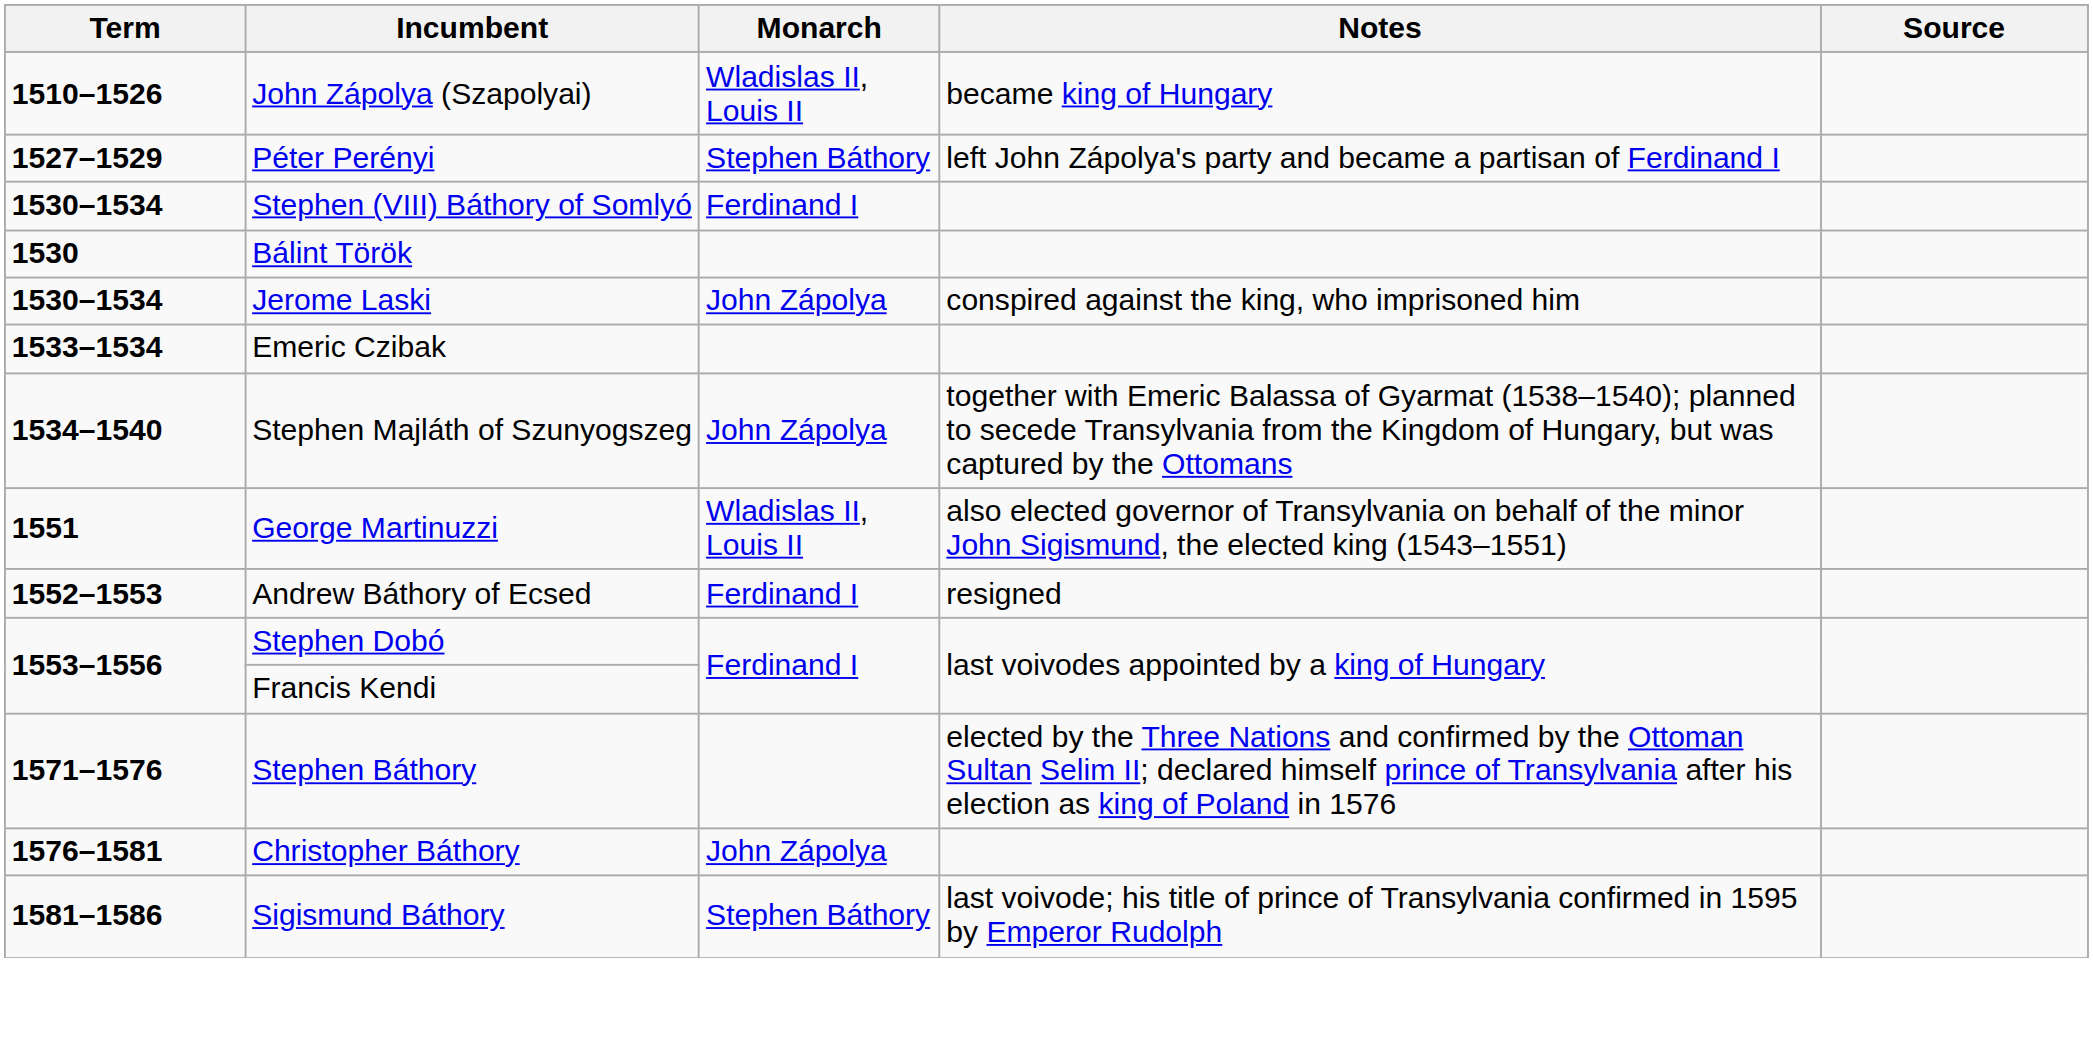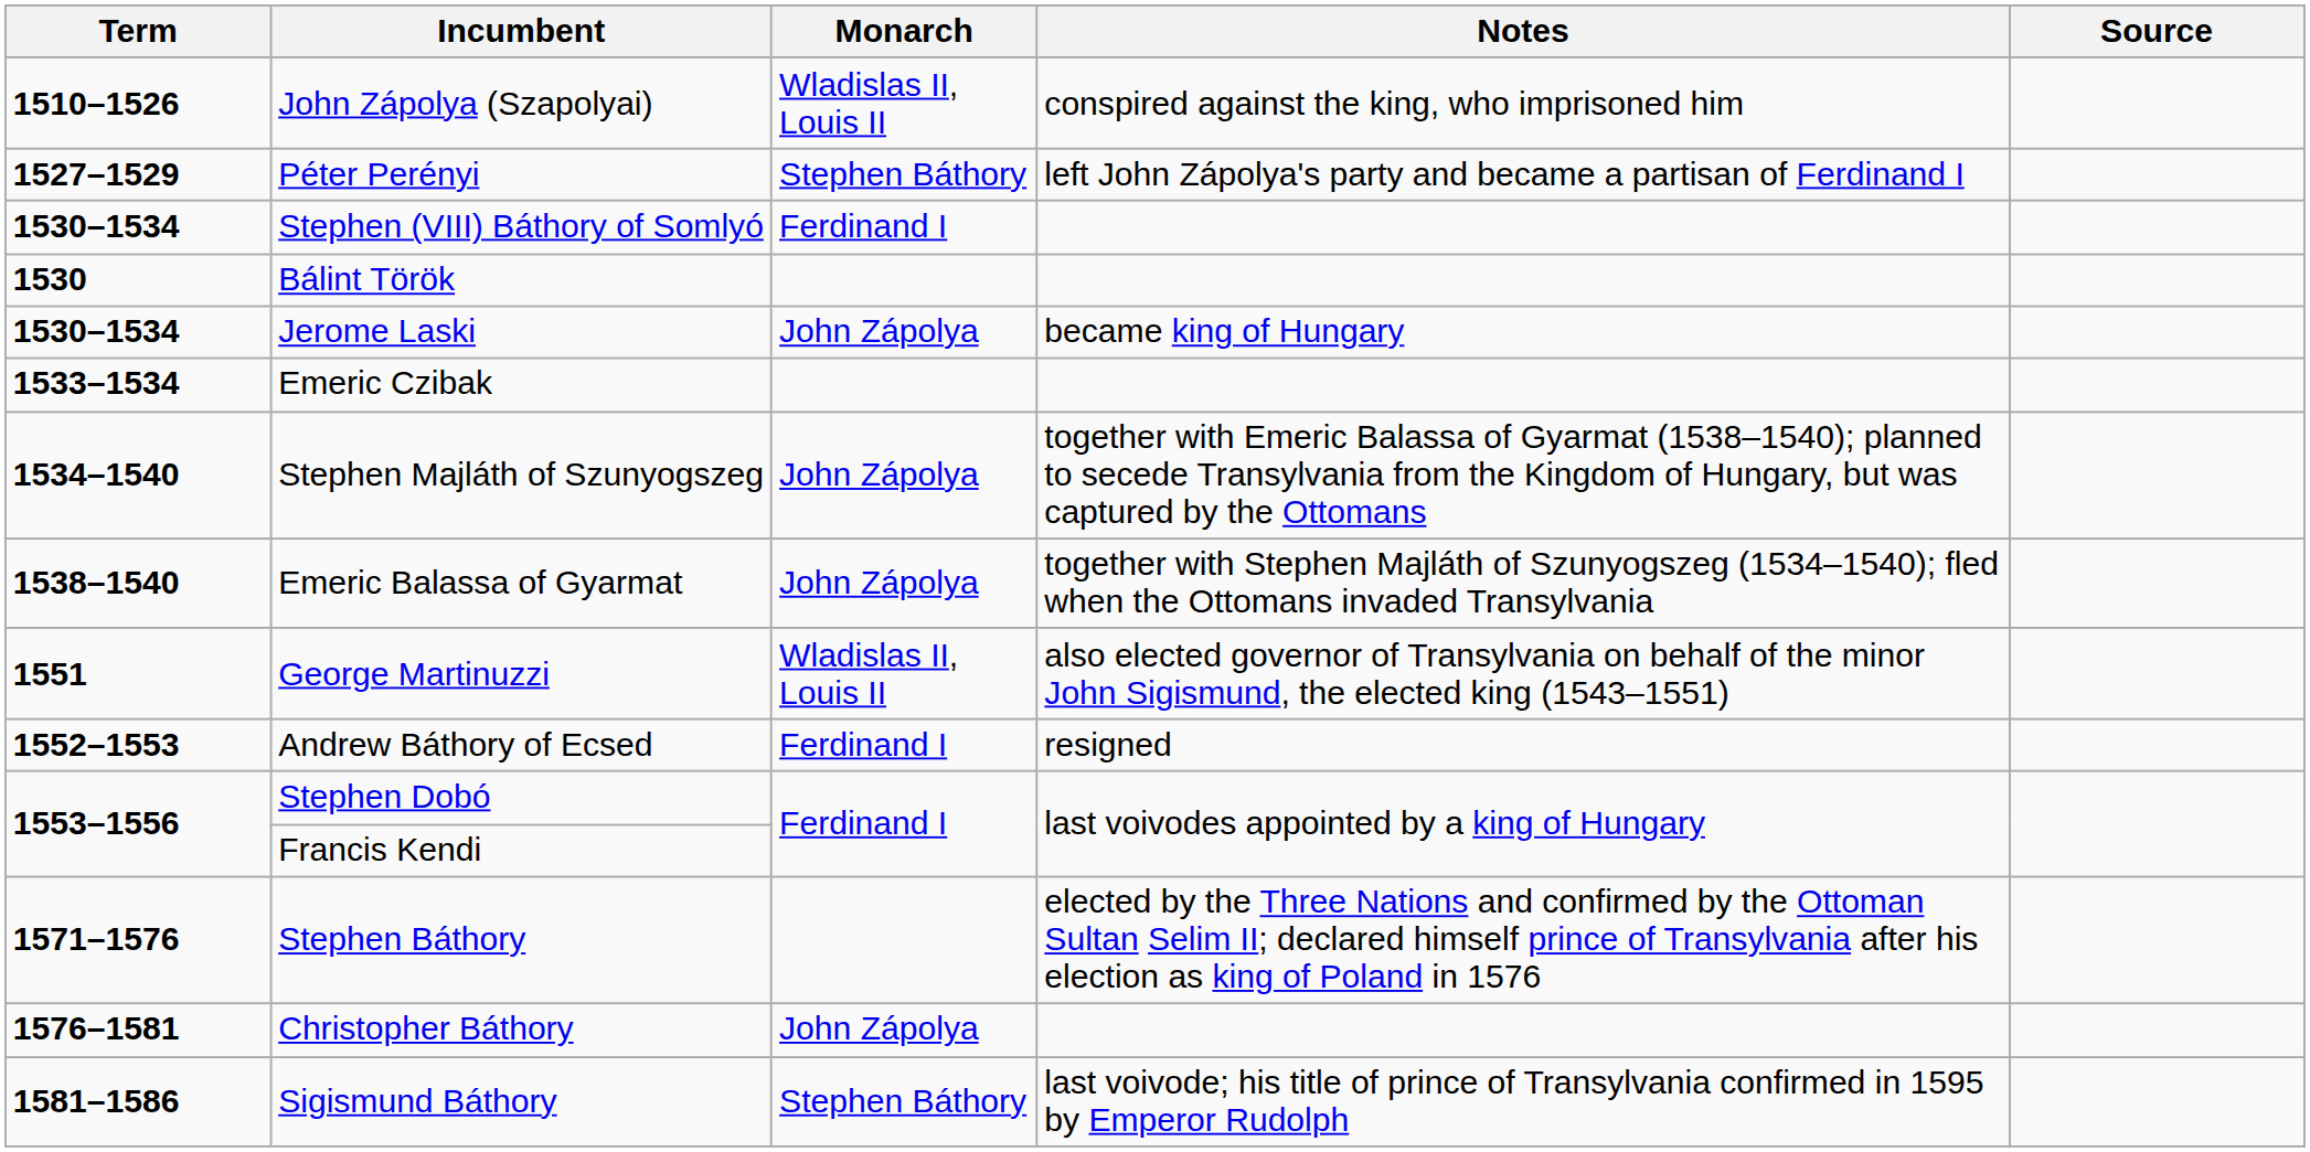John Zápolya (Szapolyai) | Notes: became king of Hungary -> conspired against the king, who imprisoned him
Jerome Laski | Notes: conspired against the king, who imprisoned him -> became king of Hungary
+ row: 1538–1540 | Emeric Balassa of Gyarmat | John Zápolya | together with Stephen Majláth of Szunyogszeg (1534–1540); fled when the Ottomans invaded Transylvania
